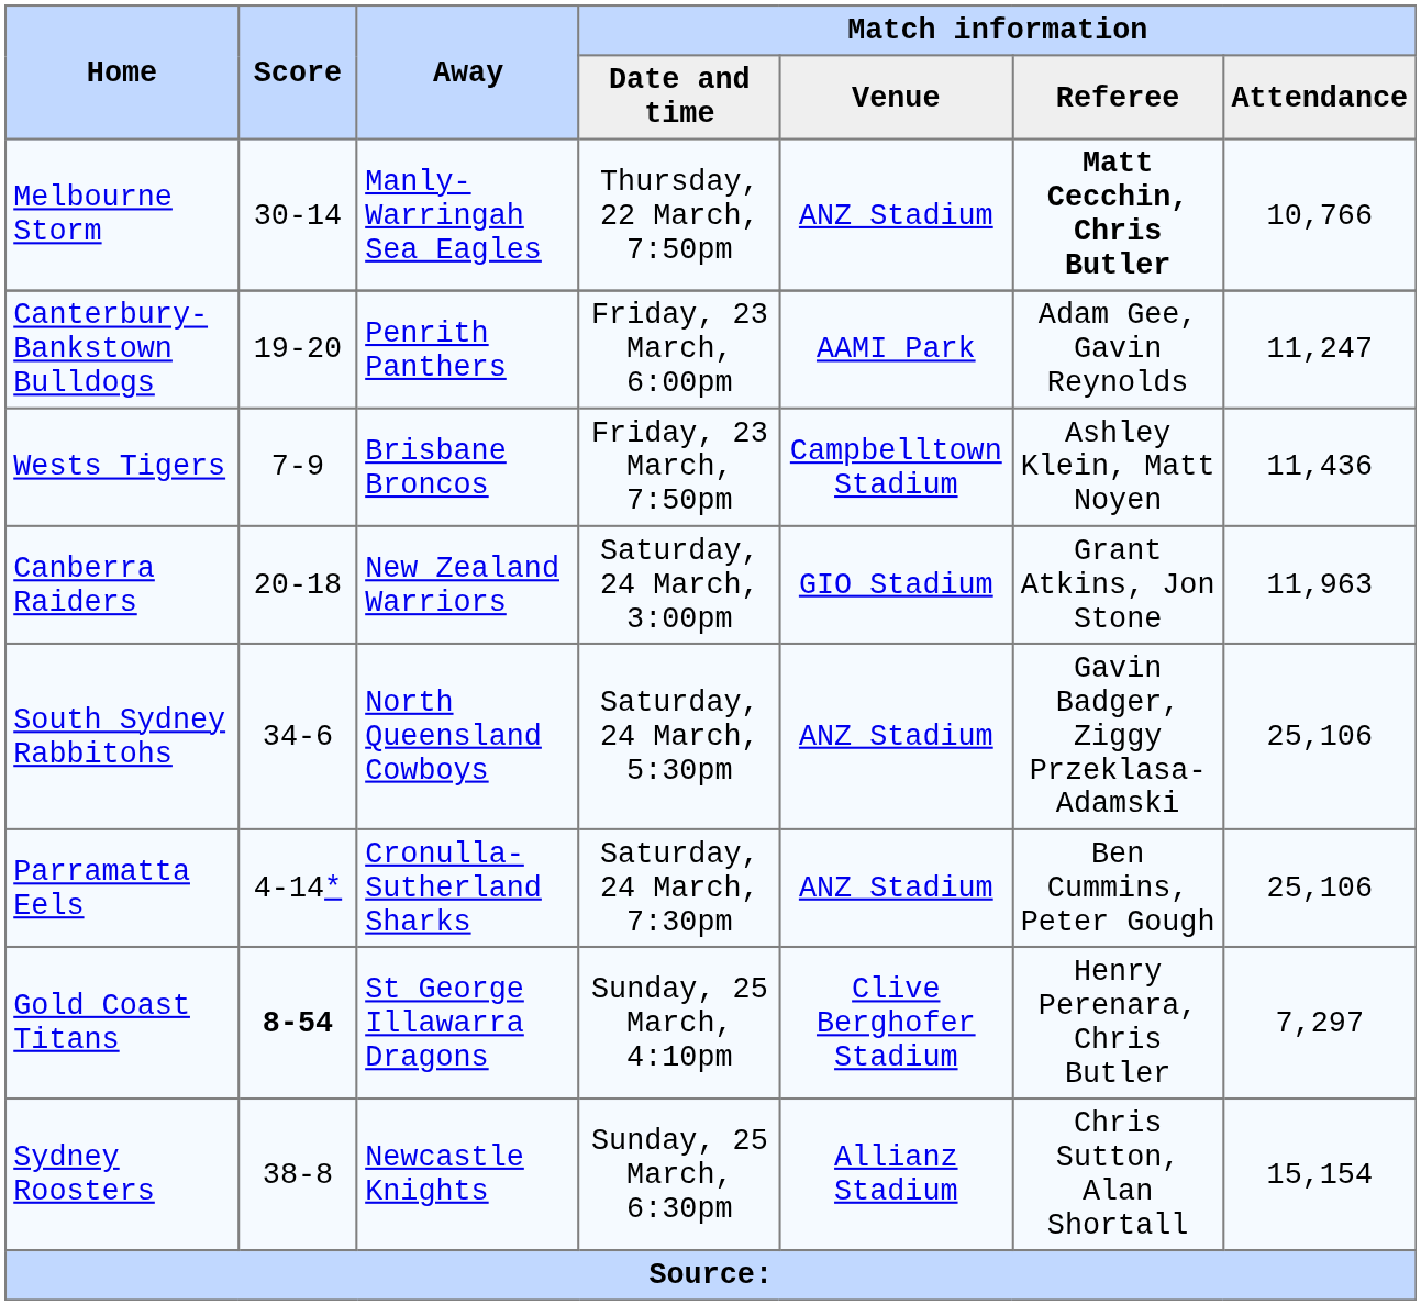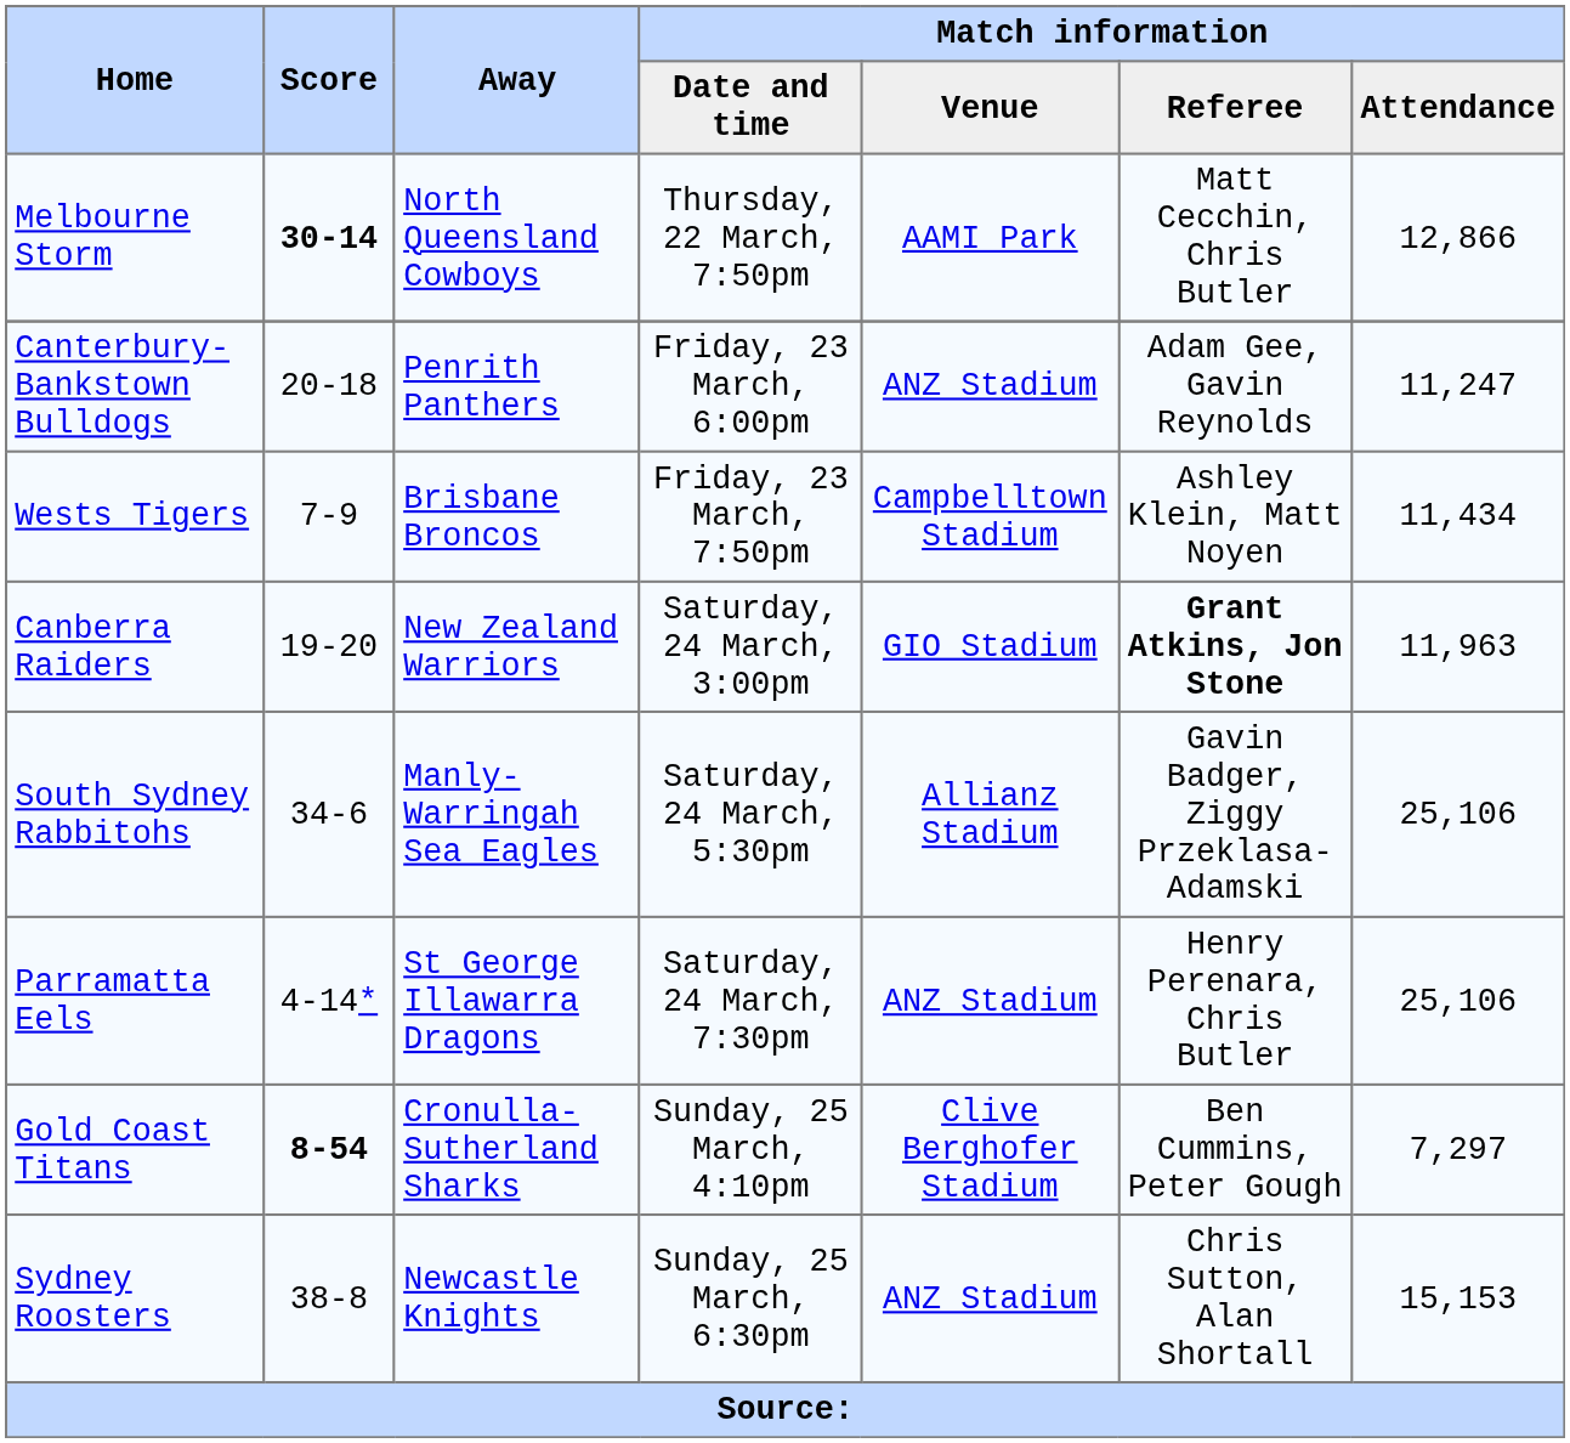Melbourne Storm | Score: normal -> bold
Melbourne Storm | Away: Manly-Warringah Sea Eagles -> North Queensland Cowboys
Melbourne Storm | Match information / Venue: ANZ Stadium -> AAMI Park
Melbourne Storm | Match information / Referee: bold -> normal
Melbourne Storm | Match information / Attendance: 10,766 -> 12,866
Canterbury-Bankstown Bulldogs | Score: 19-20 -> 20-18
Canterbury-Bankstown Bulldogs | Match information / Venue: AAMI Park -> ANZ Stadium
Wests Tigers | Match information / Attendance: 11,436 -> 11,434
Canberra Raiders | Score: 20-18 -> 19-20
Canberra Raiders | Match information / Referee: normal -> bold
South Sydney Rabbitohs | Away: North Queensland Cowboys -> Manly-Warringah Sea Eagles
South Sydney Rabbitohs | Match information / Venue: ANZ Stadium -> Allianz Stadium
Parramatta Eels | Away: Cronulla-Sutherland Sharks -> St George Illawarra Dragons
Parramatta Eels | Match information / Referee: Ben Cummins, Peter Gough -> Henry Perenara, Chris Butler
Gold Coast Titans | Away: St George Illawarra Dragons -> Cronulla-Sutherland Sharks
Gold Coast Titans | Match information / Referee: Henry Perenara, Chris Butler -> Ben Cummins, Peter Gough
Sydney Roosters | Match information / Venue: Allianz Stadium -> ANZ Stadium
Sydney Roosters | Match information / Attendance: 15,154 -> 15,153
